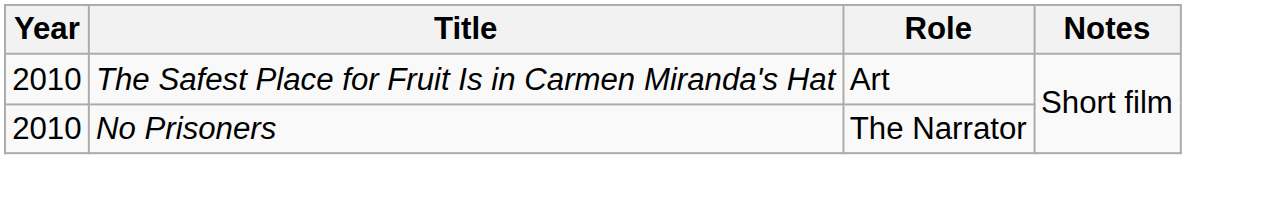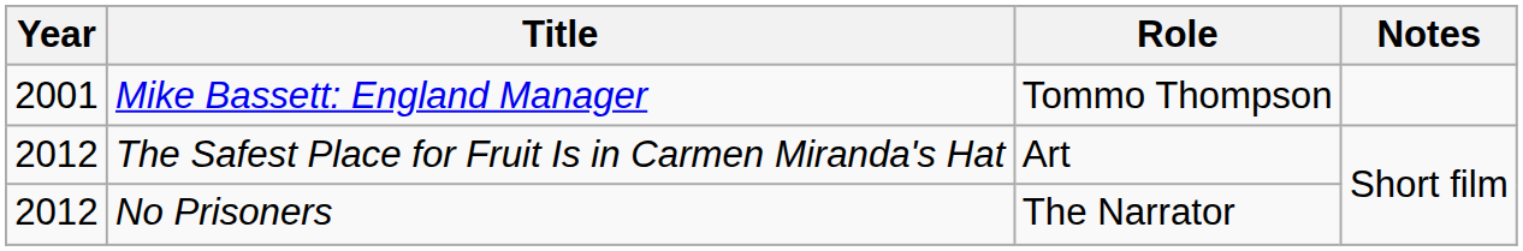+ row: 2001 | Mike Bassett: England Manager | Tommo Thompson
The Safest Place for Fruit Is in Carmen Miranda's Hat | Year: 2010 -> 2012
No Prisoners | Year: 2010 -> 2012
